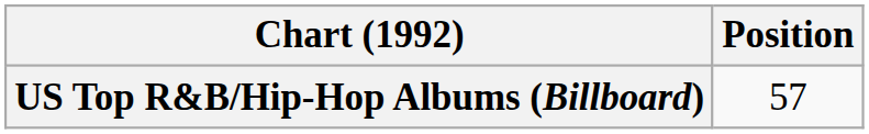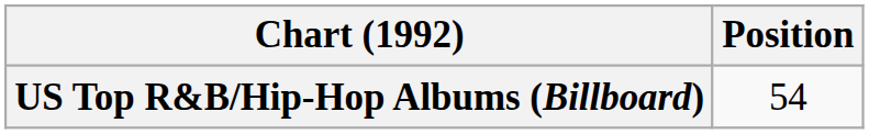US Top R&B/Hip-Hop Albums (Billboard) | Position: 57 -> 54
